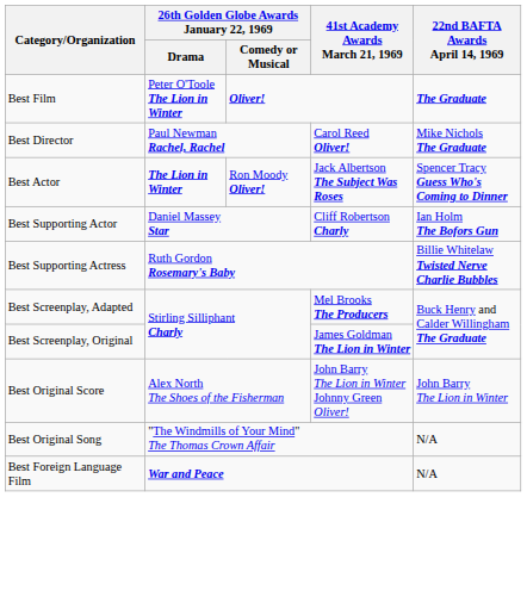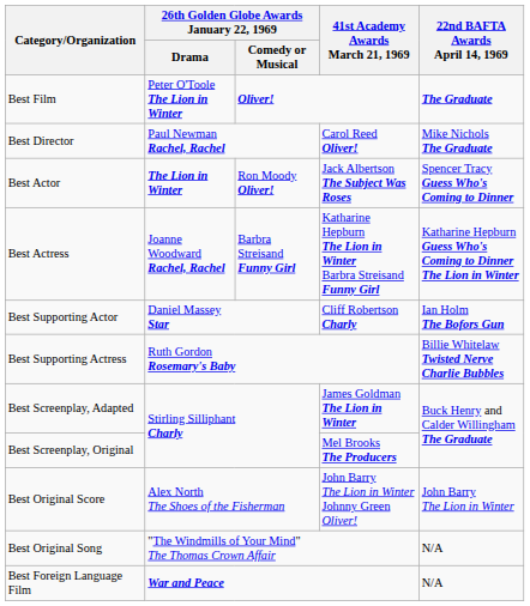+ row: Best Actress | Joanne Woodward Rachel, Rachel | Barbra Streisand Funny Girl | Katharine Hepburn The Lion in Winter Barbra Streisand Funny Girl | Katharine Hepburn Guess Who's Coming to Dinner The Lion in Winter
Best Screenplay, Adapted | 41st Academy Awards March 21, 1969: Mel Brooks The Producers -> James Goldman The Lion in Winter
Best Screenplay, Original | 41st Academy Awards March 21, 1969: James Goldman The Lion in Winter -> Mel Brooks The Producers
